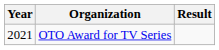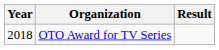OTO Award for TV Series | Year: 2021 -> 2018
